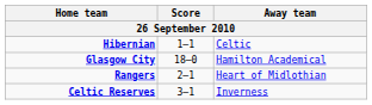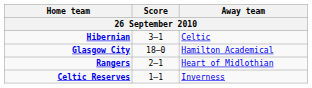Hibernian | Score: 1–1 -> 3–1
Celtic Reserves | Score: 3–1 -> 1–1
